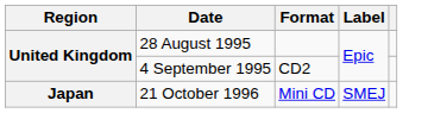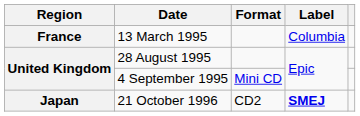+ row: France | 13 March 1995 | Columbia
4 September 1995 | Format: CD2 -> Mini CD
21 October 1996 | Format: Mini CD -> CD2
21 October 1996 | Label: normal -> bold
